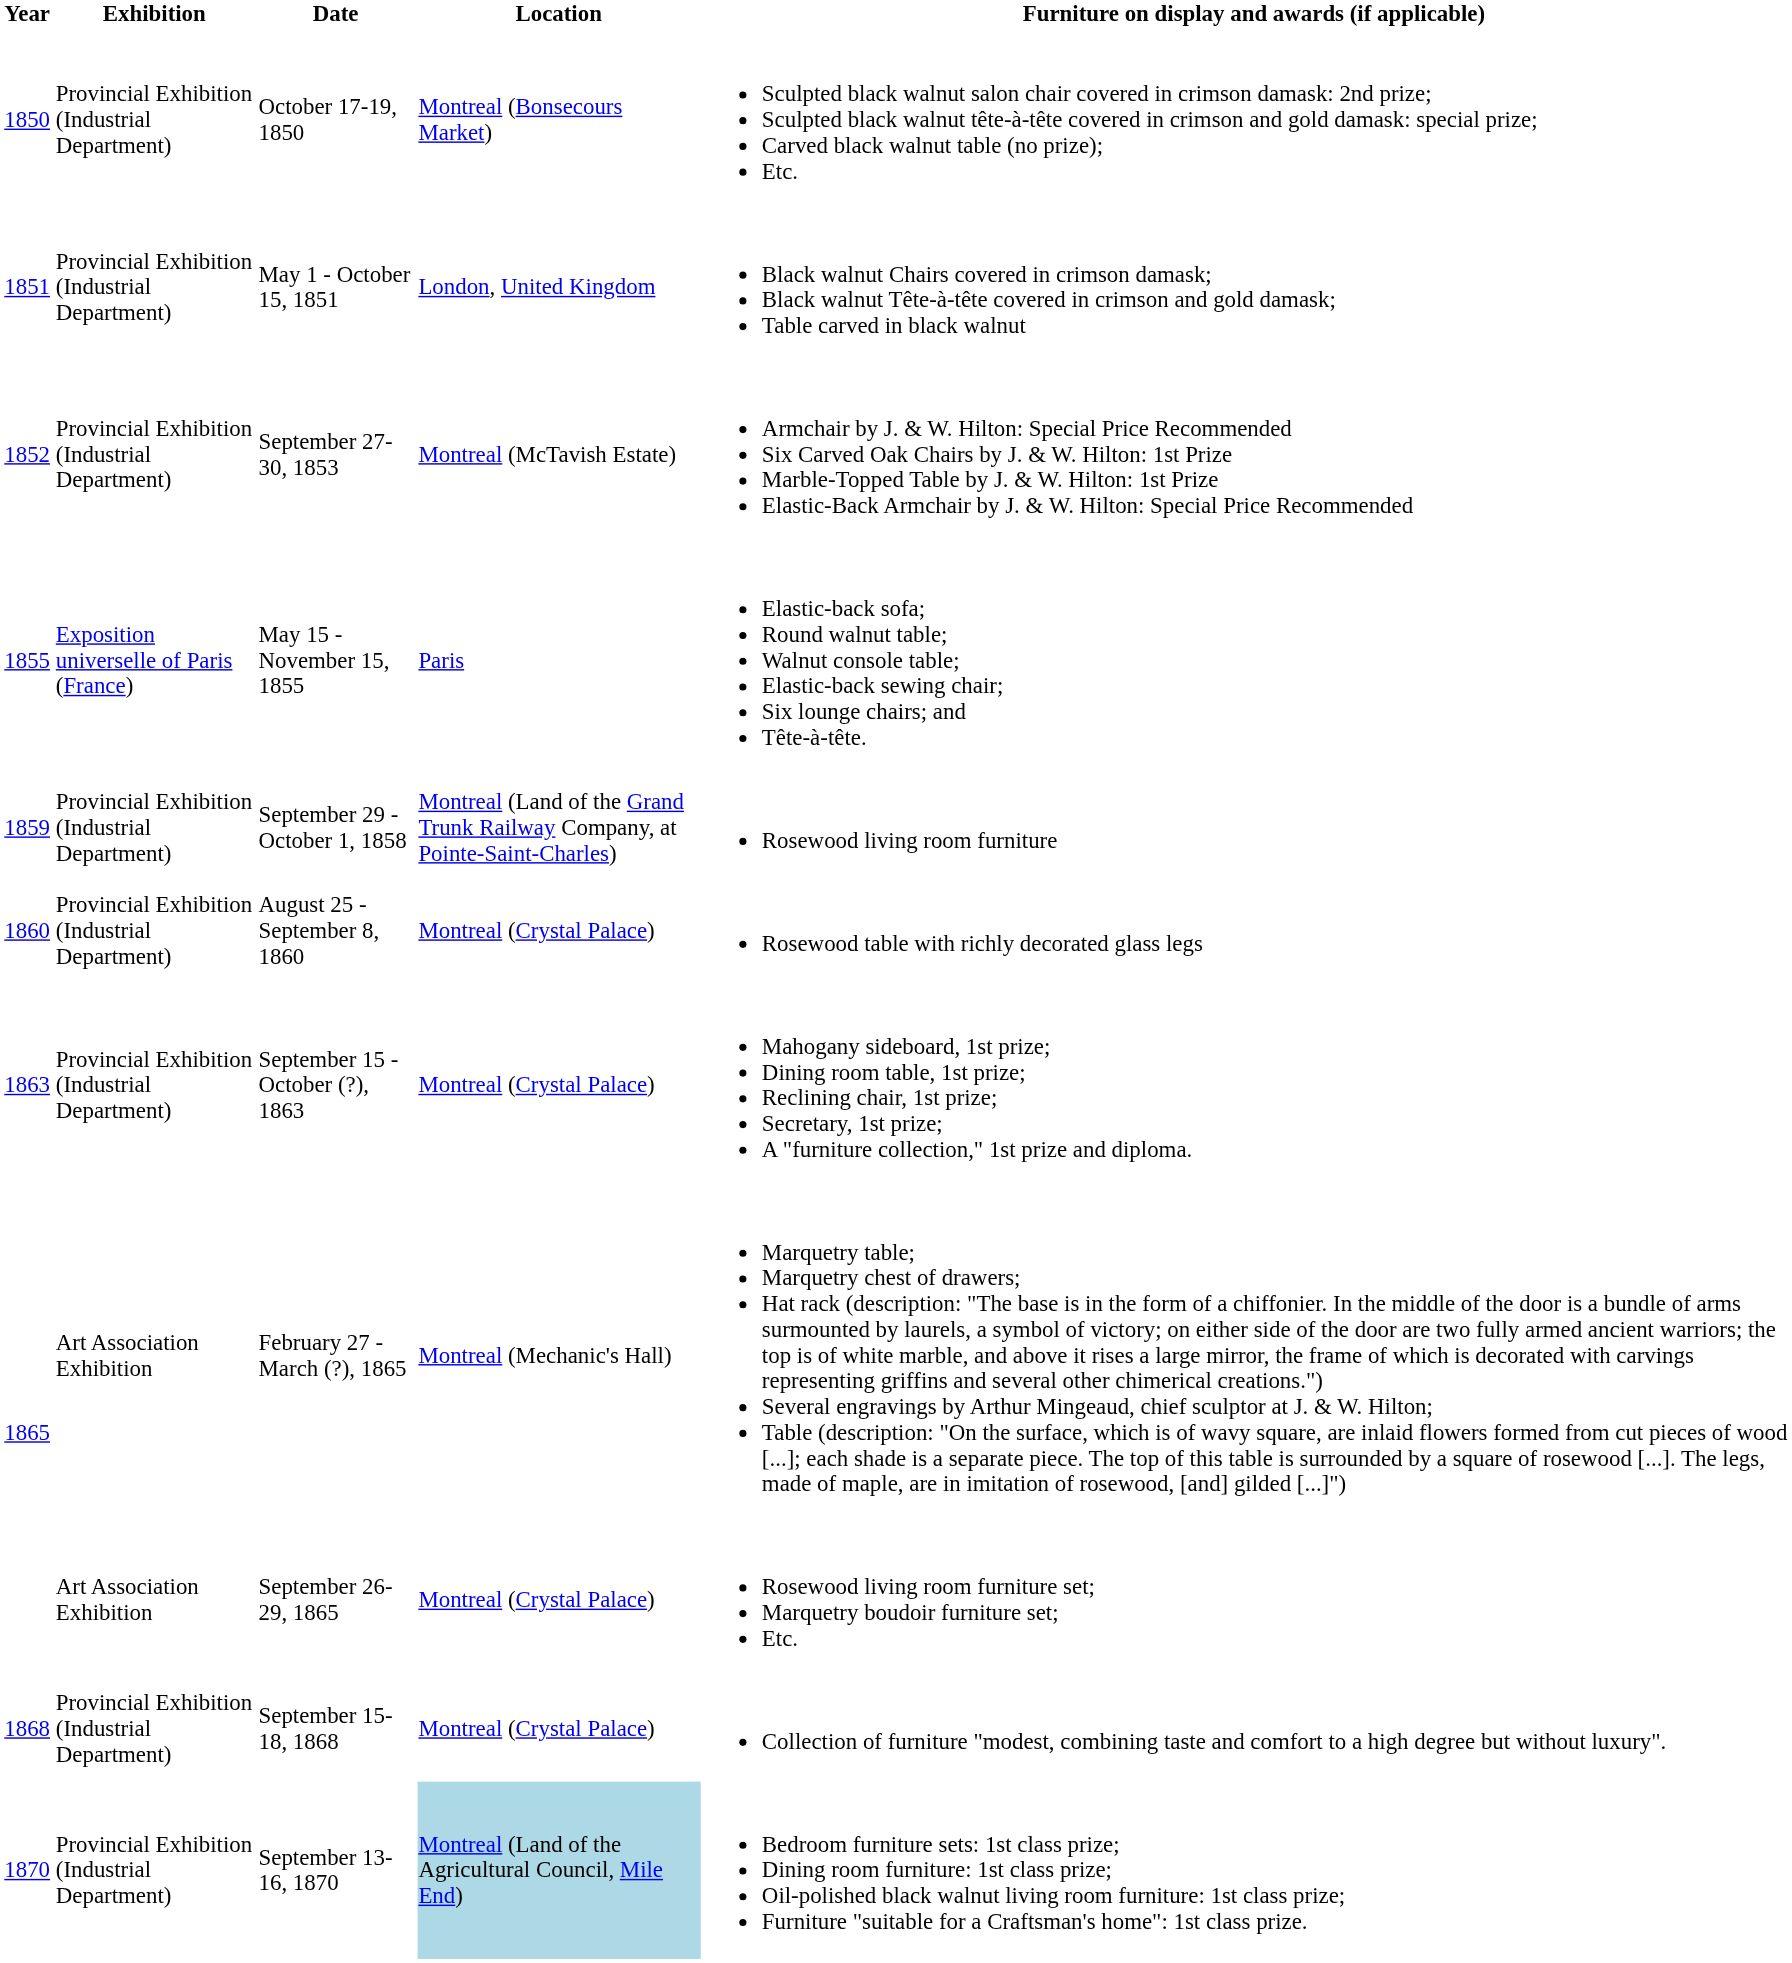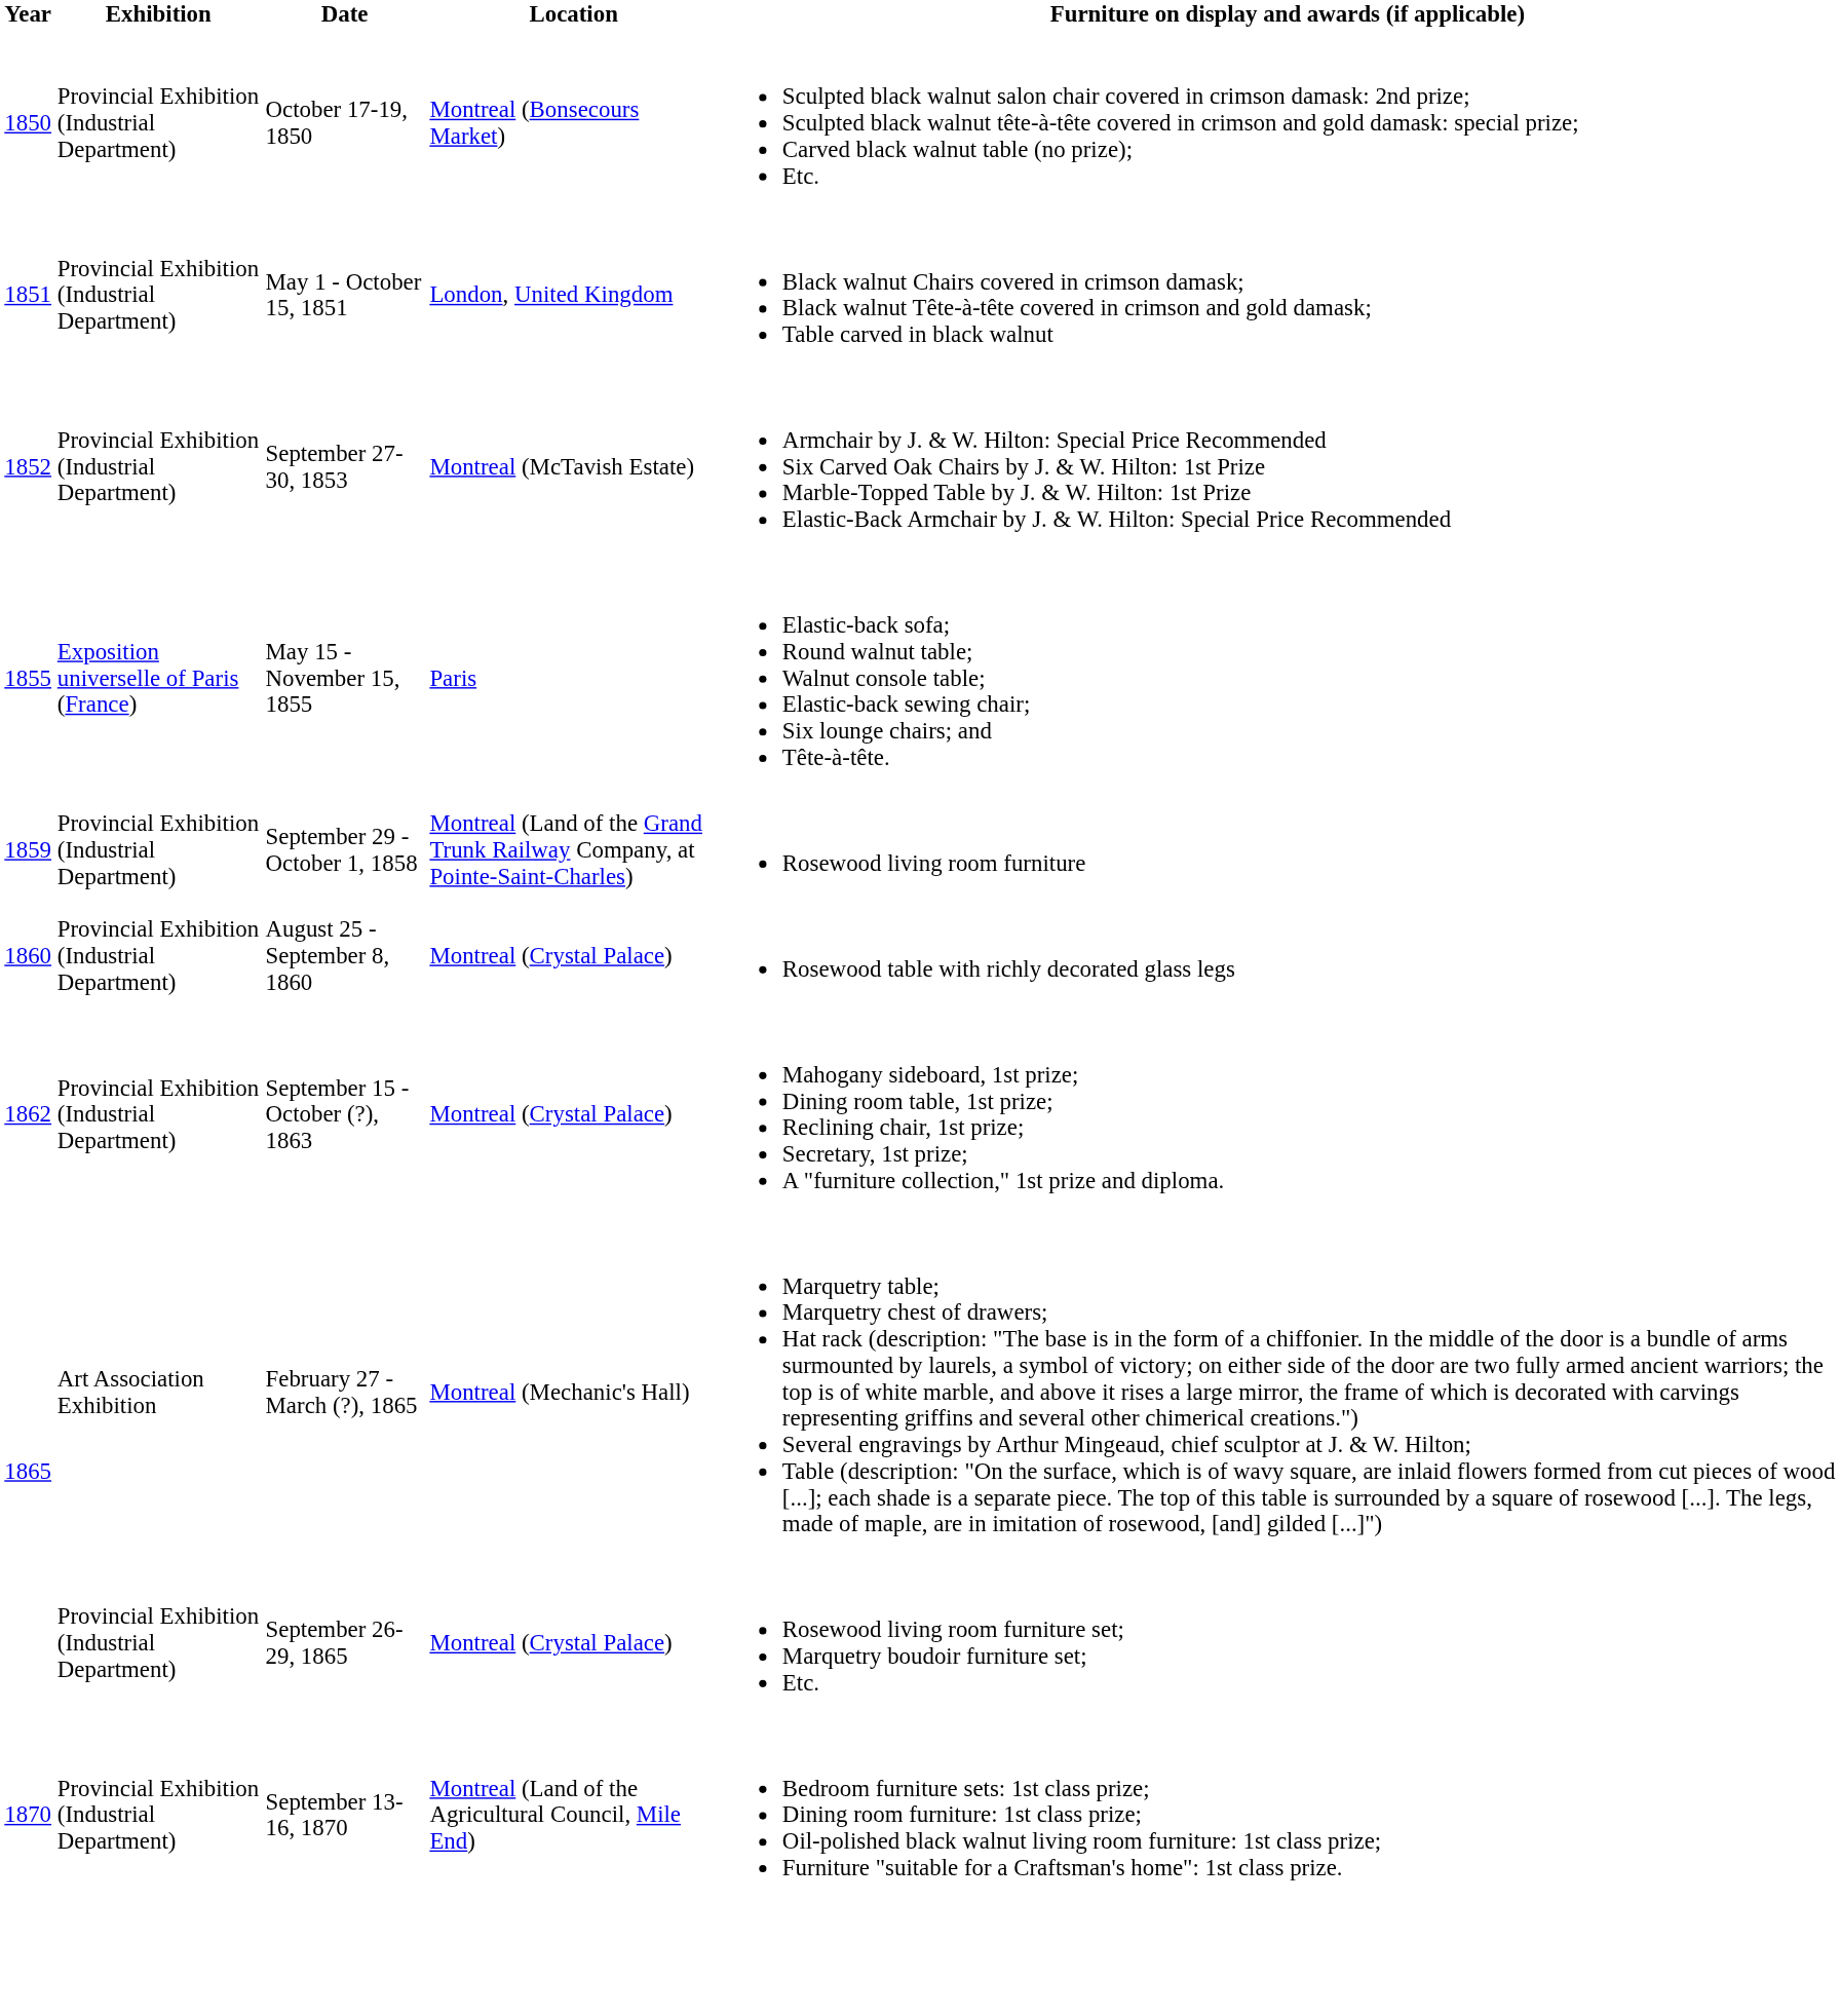September 15 - October (?), 1863 | Year: 1863 -> 1862
September 26-29, 1865 | Exhibition: Art Association Exhibition -> Provincial Exhibition (Industrial Department)
- row: 1868 | Provincial Exhibition (Industrial Department) | September 15-18, 1868 | Montreal (Crystal Palace) | Collection of furniture "modest, combining taste and comfort to a high degree but without luxury".
September 13-16, 1870 | Location: lightblue background -> no background
